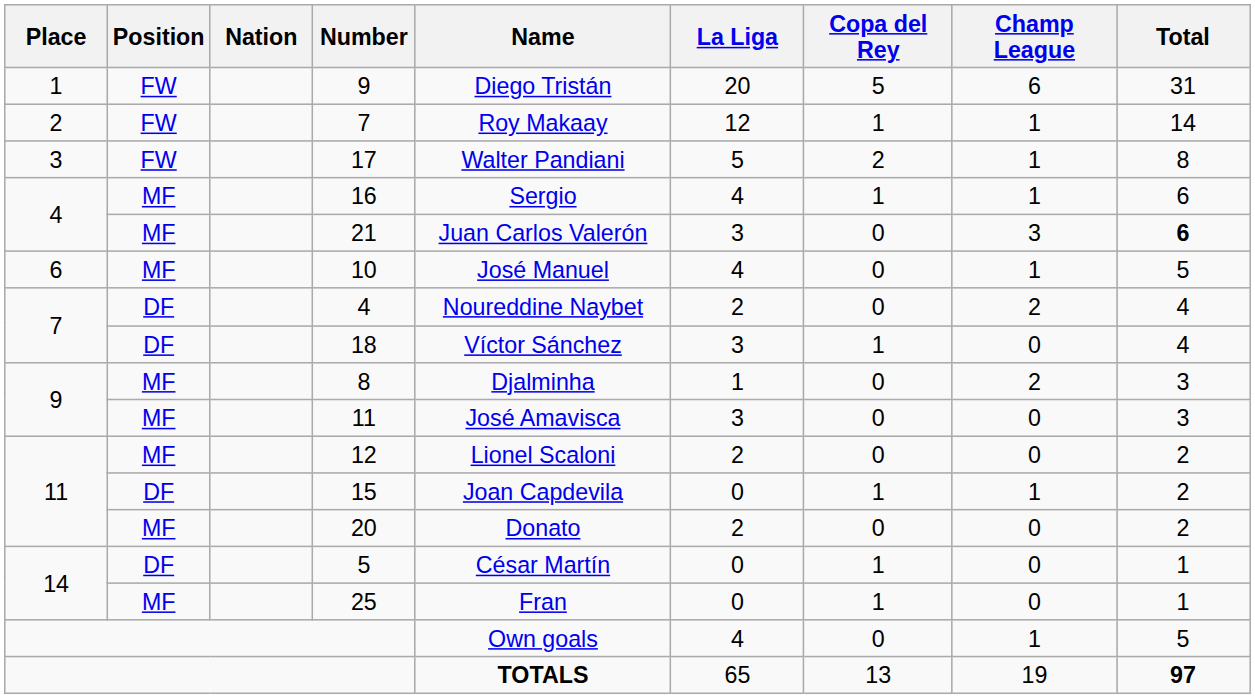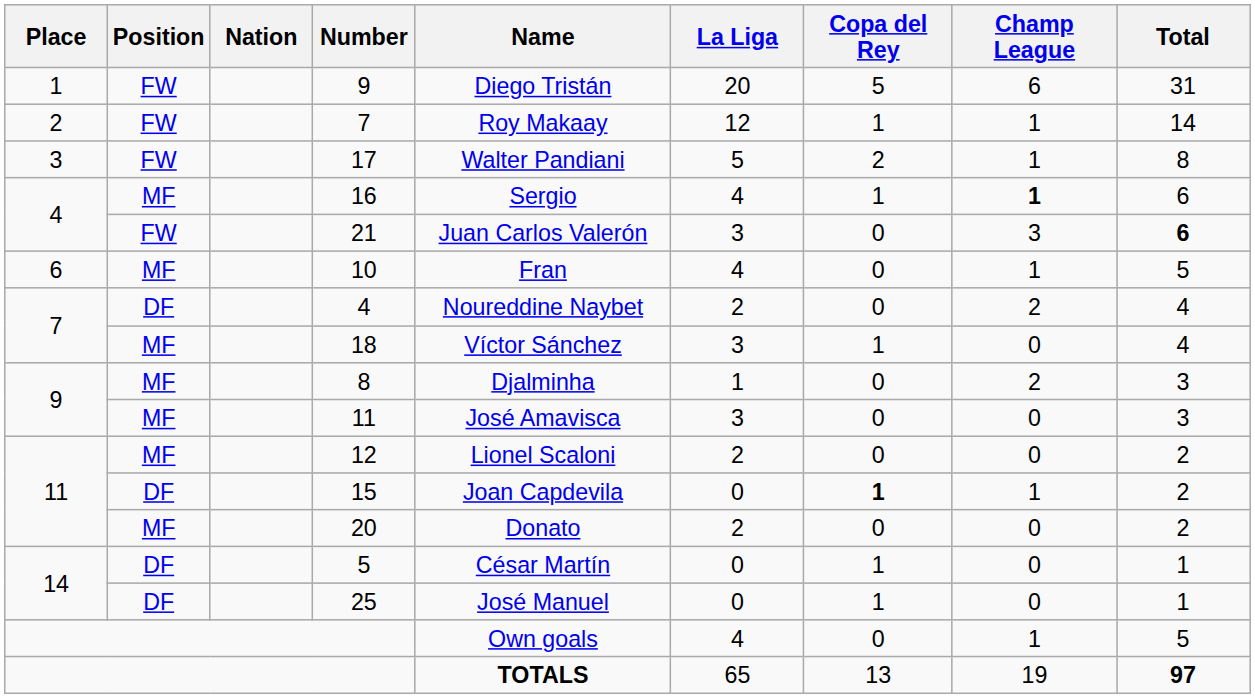16 | Champ League: normal -> bold
21 | Position: MF -> FW
10 | Name: José Manuel -> Fran
18 | Position: DF -> MF
15 | Copa del Rey: normal -> bold
25 | Position: MF -> DF
25 | Name: Fran -> José Manuel
